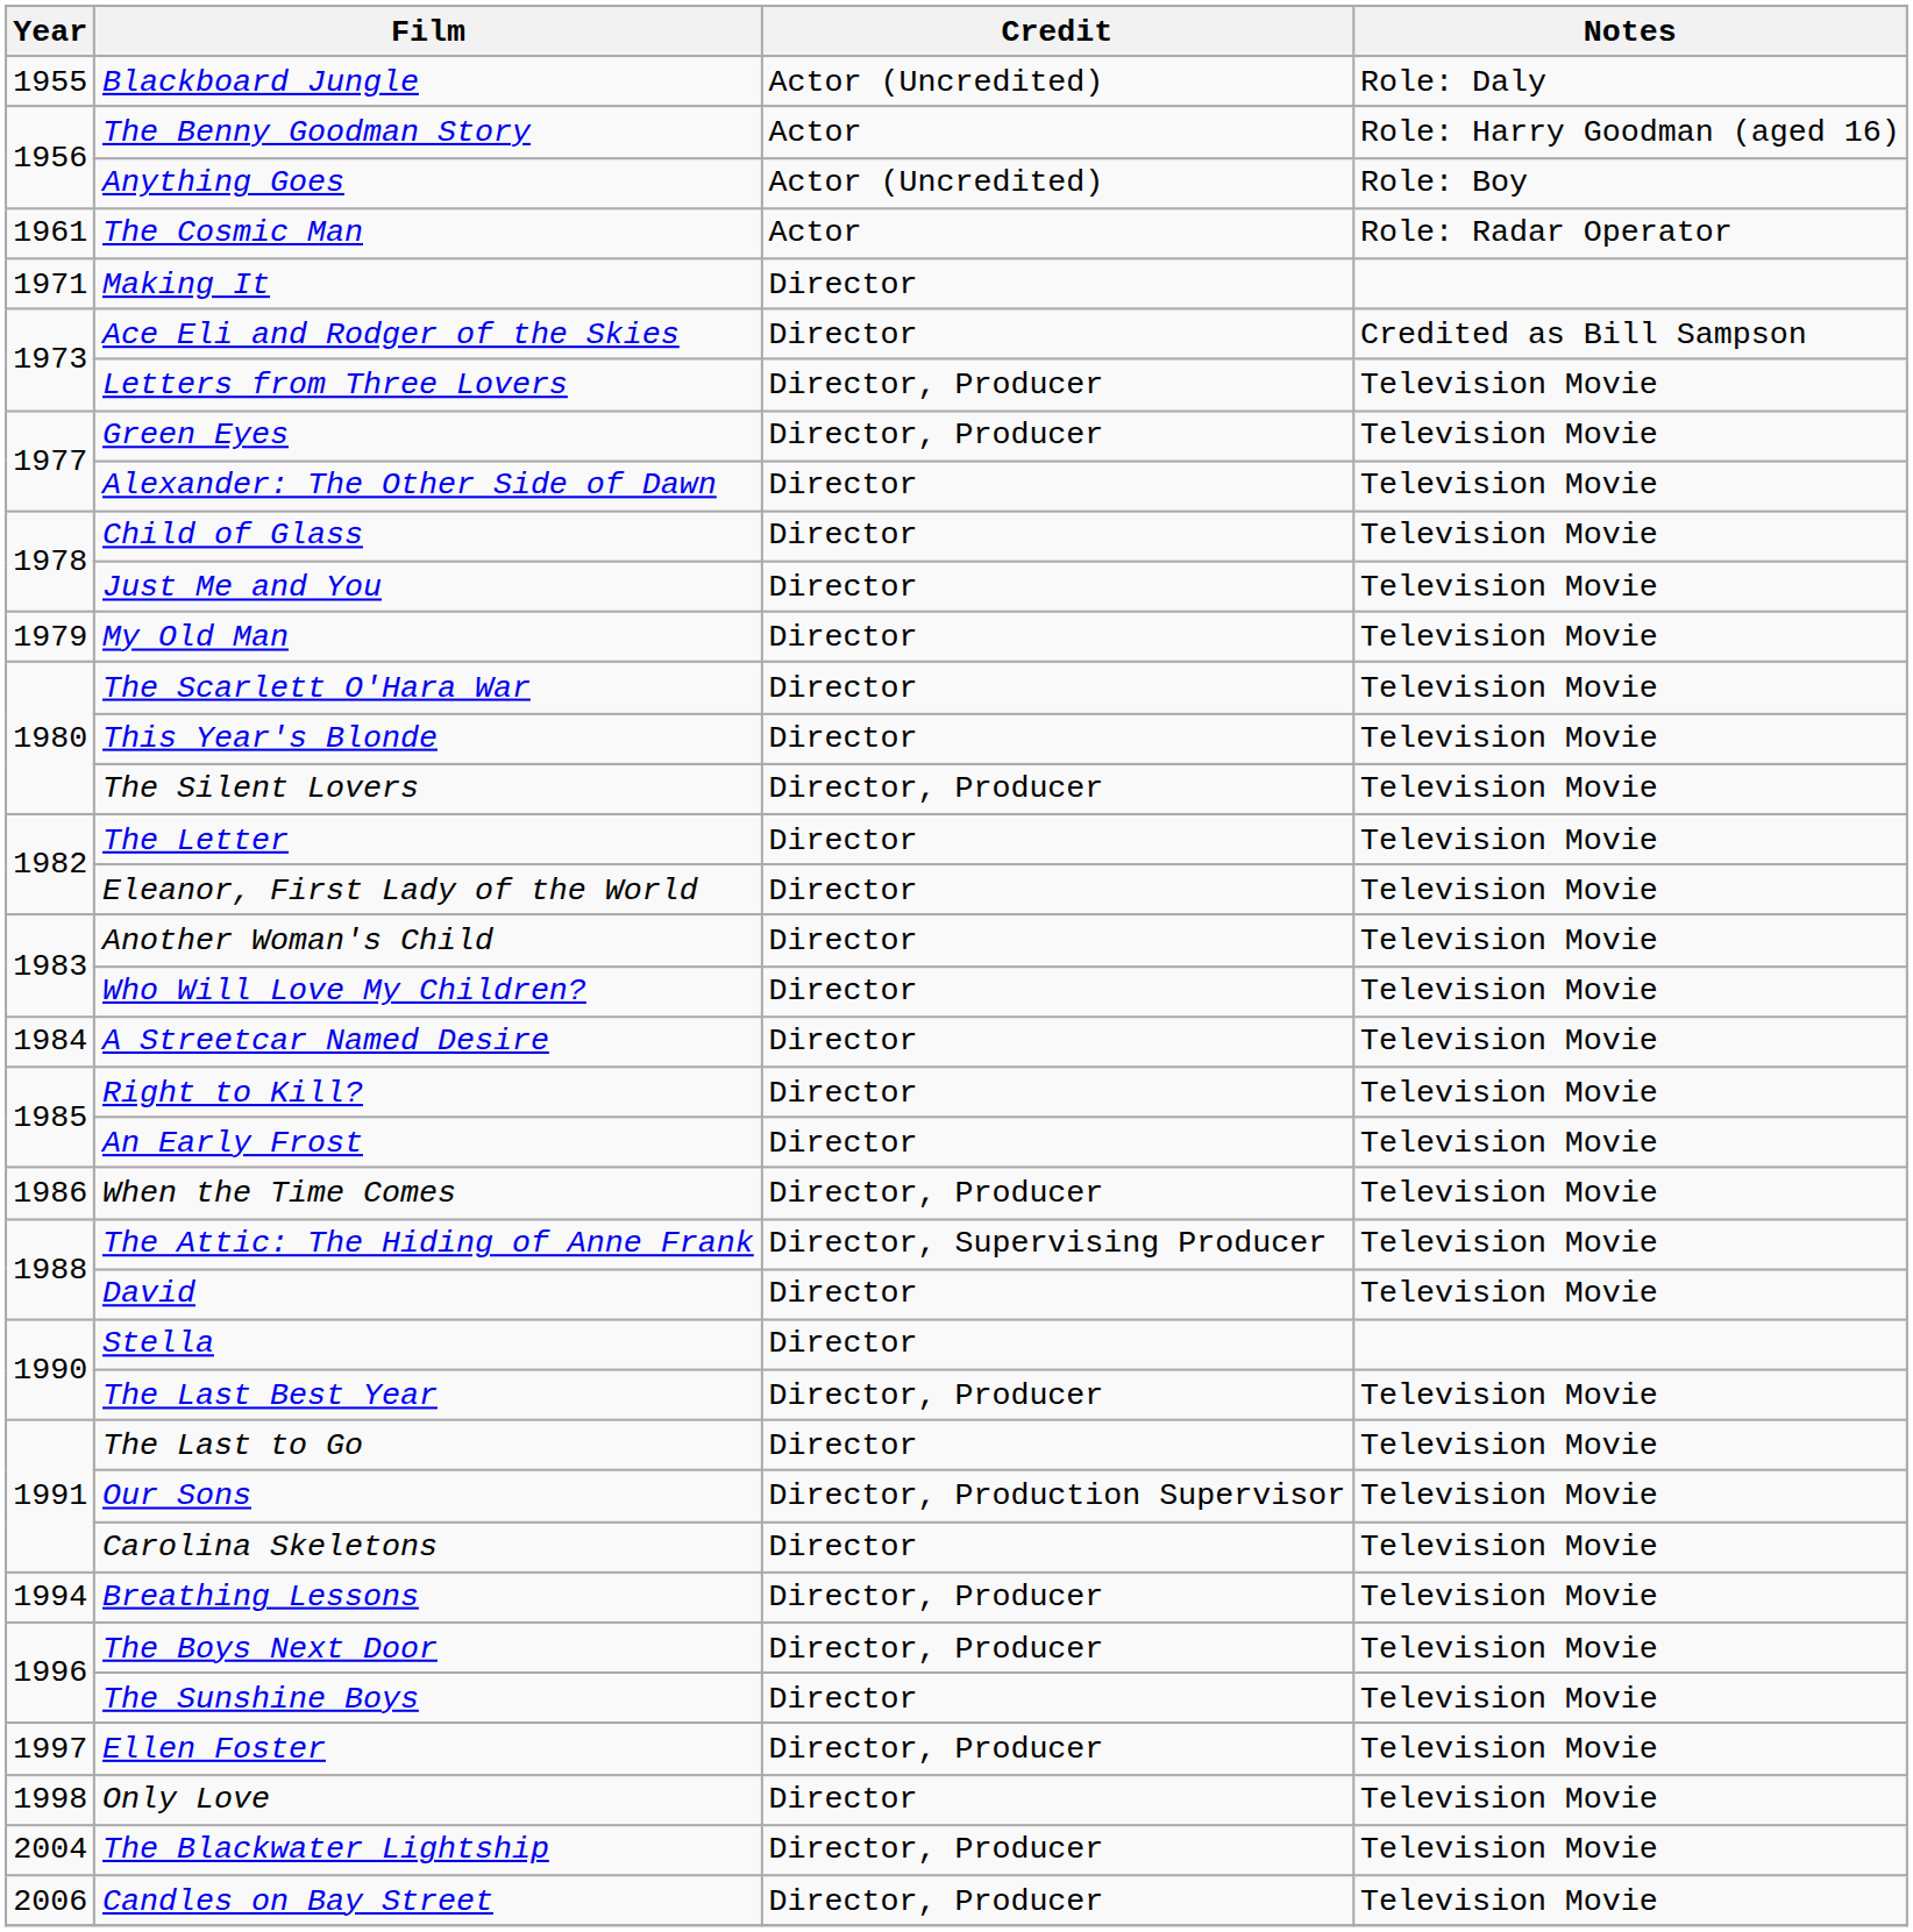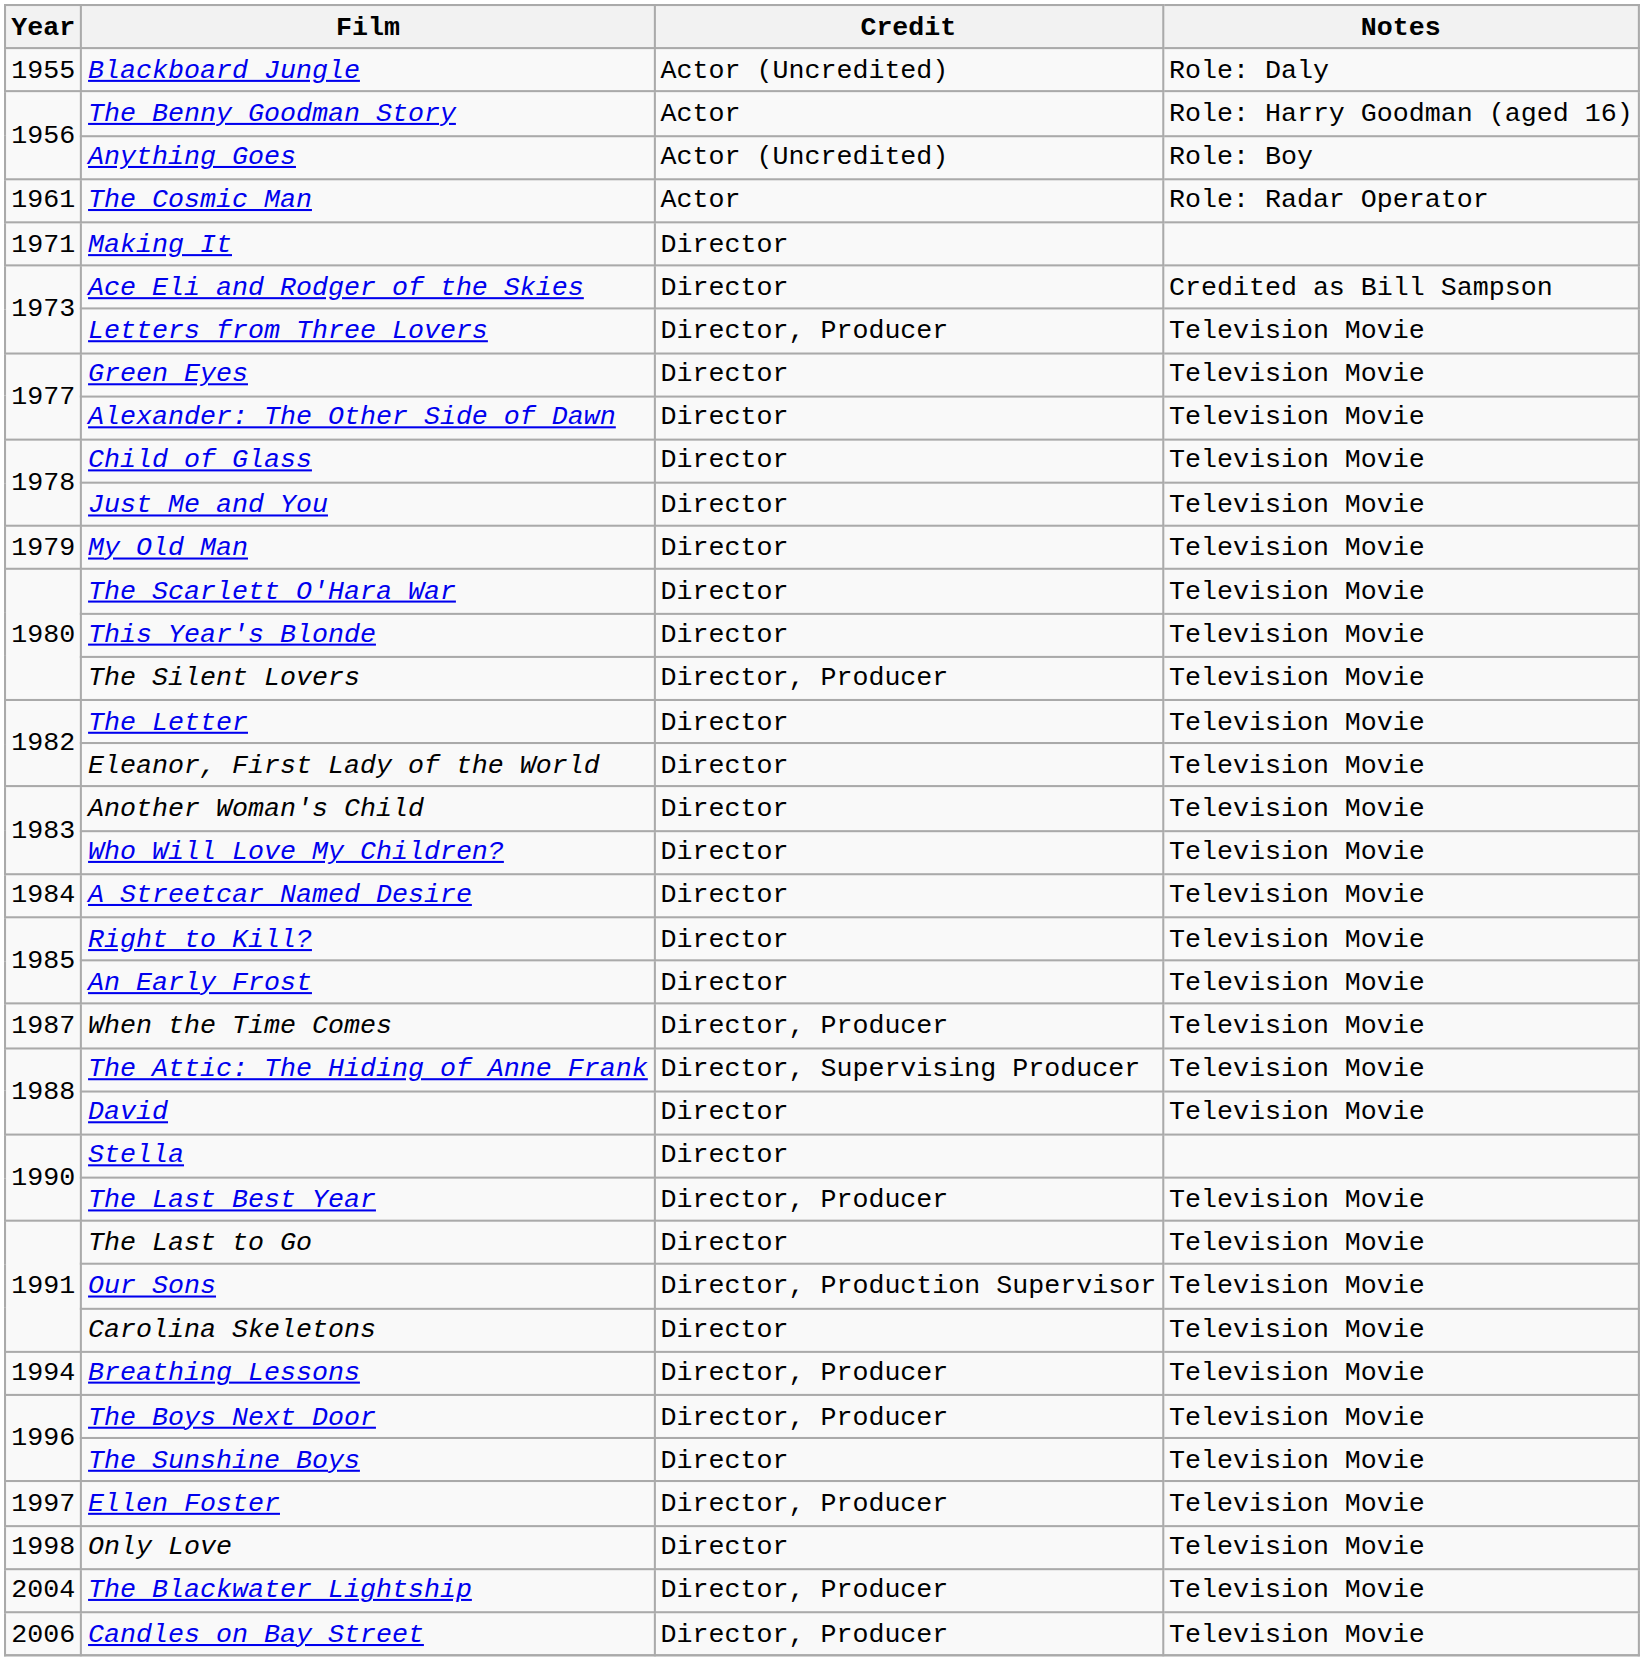Green Eyes | Credit: Director, Producer -> Director
When the Time Comes | Year: 1986 -> 1987
